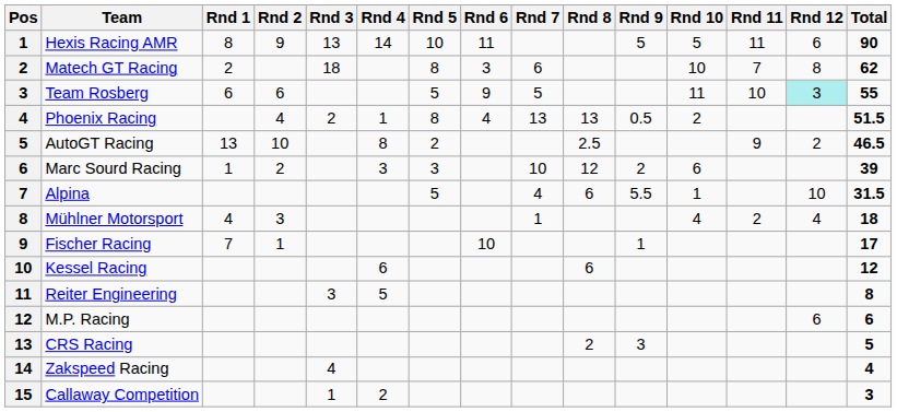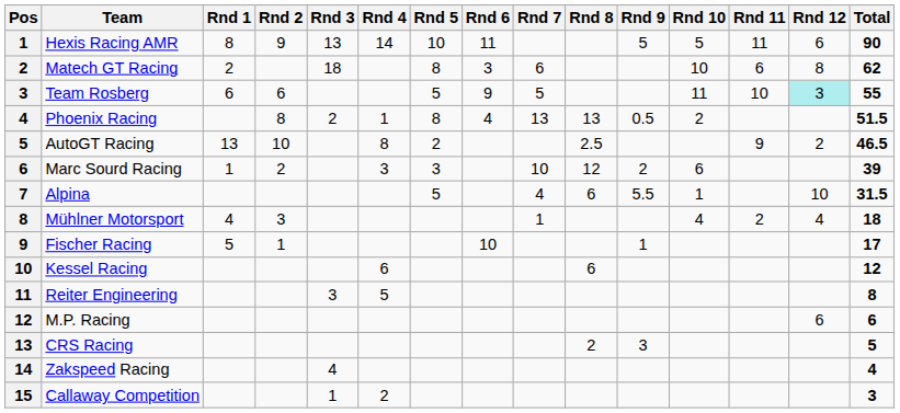Matech GT Racing | Rnd 11: 7 -> 6
Phoenix Racing | Rnd 2: 4 -> 8
Fischer Racing | Rnd 1: 7 -> 5
